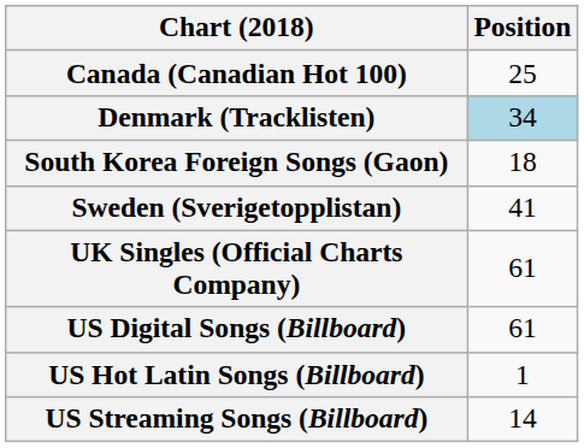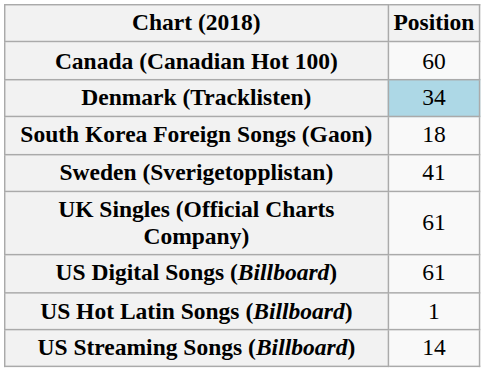Canada (Canadian Hot 100) | Position: 25 -> 60
